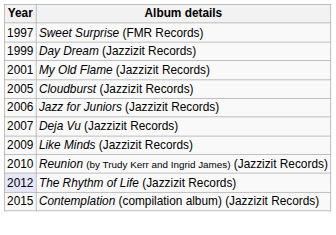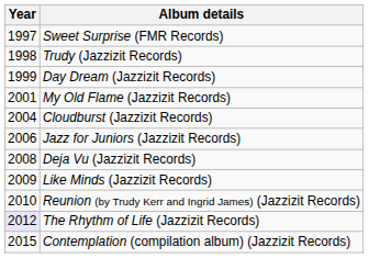+ row: 1998 | Trudy (Jazzizit Records)
Cloudburst (Jazzizit Records) | Year: 2005 -> 2004
Deja Vu (Jazzizit Records) | Year: 2007 -> 2008
